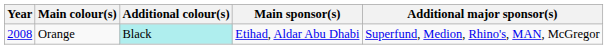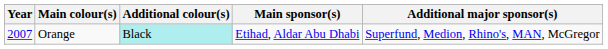Orange | Year: 2008 -> 2007
